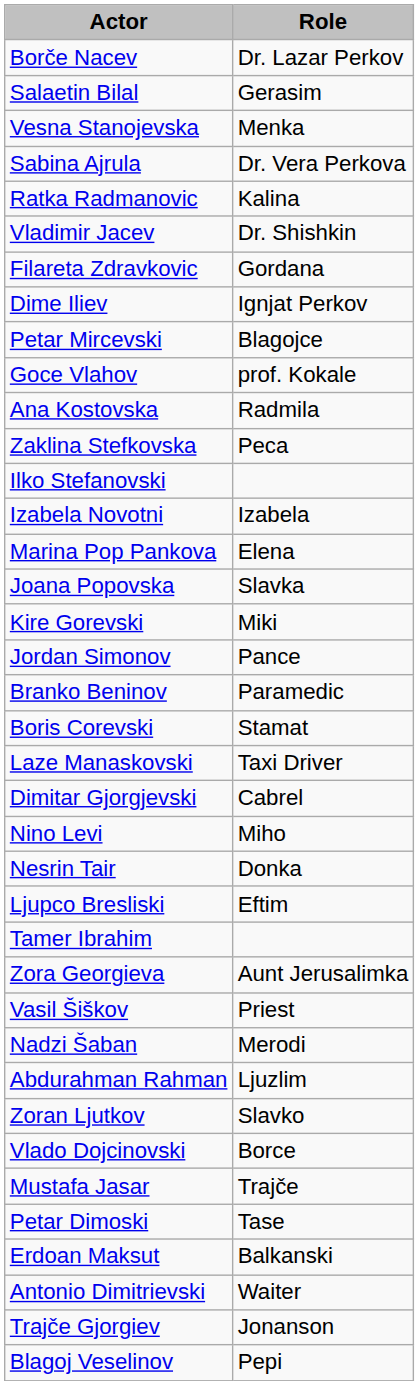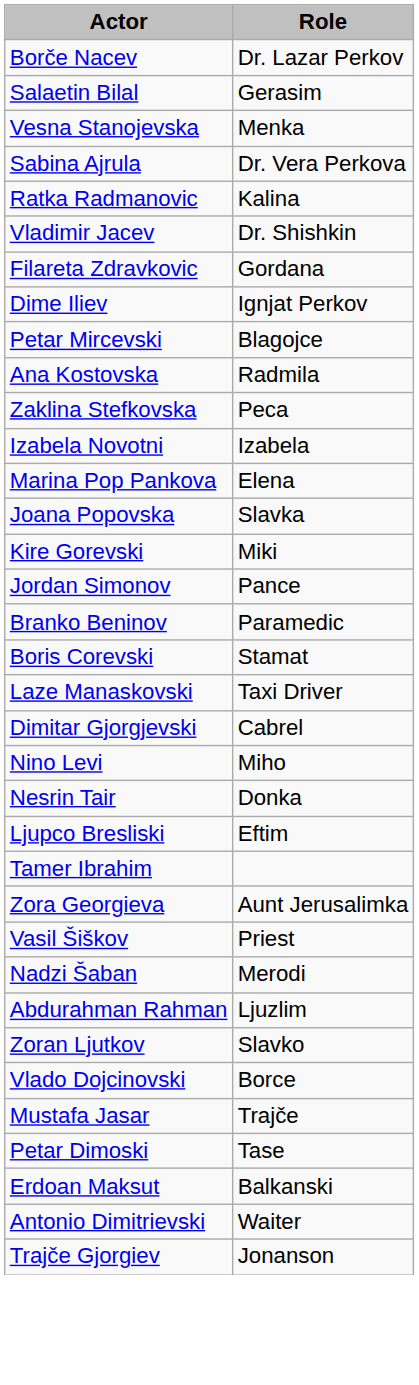- row: Goce Vlahov | prof. Kokale
- row: Ilko Stefanovski
- row: Blagoj Veselinov | Pepi
